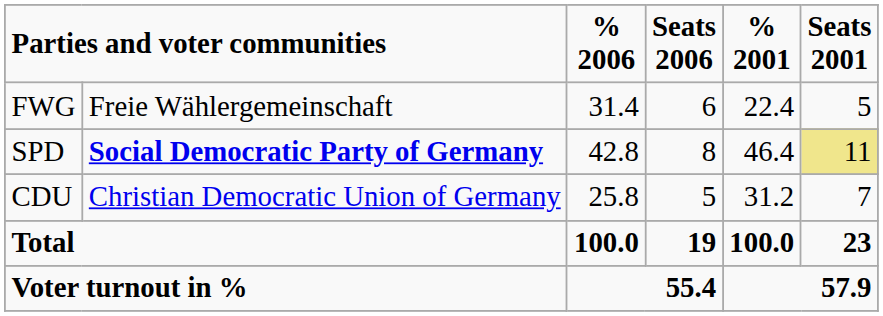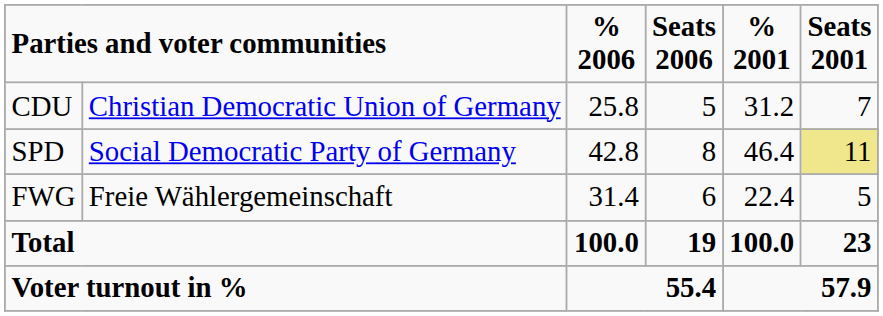rows swapped: CDU <-> FWG
SPD | column 2: bold -> normal
